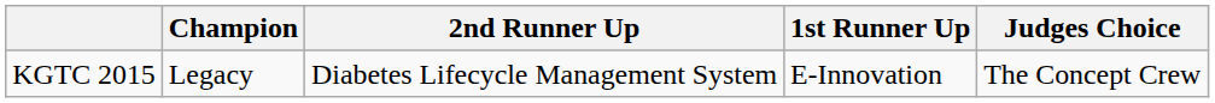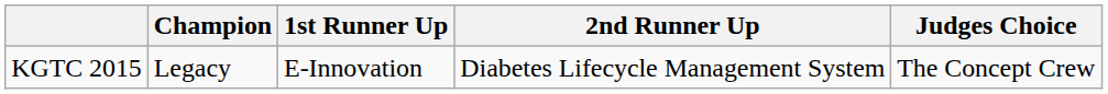columns swapped: 1st Runner Up <-> 2nd Runner Up
